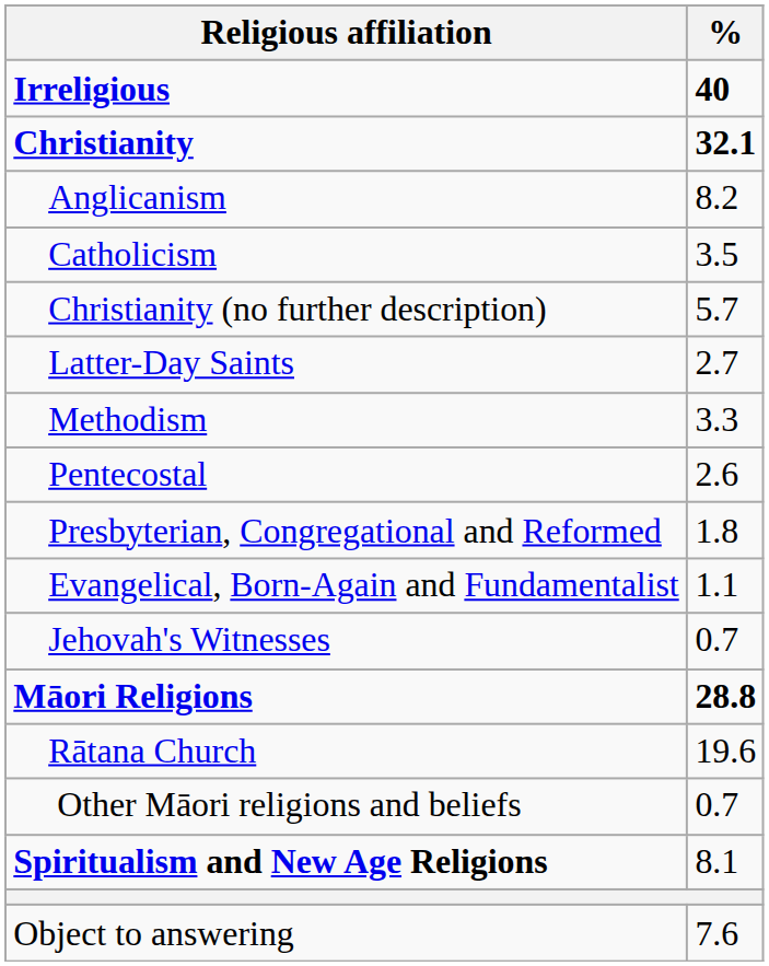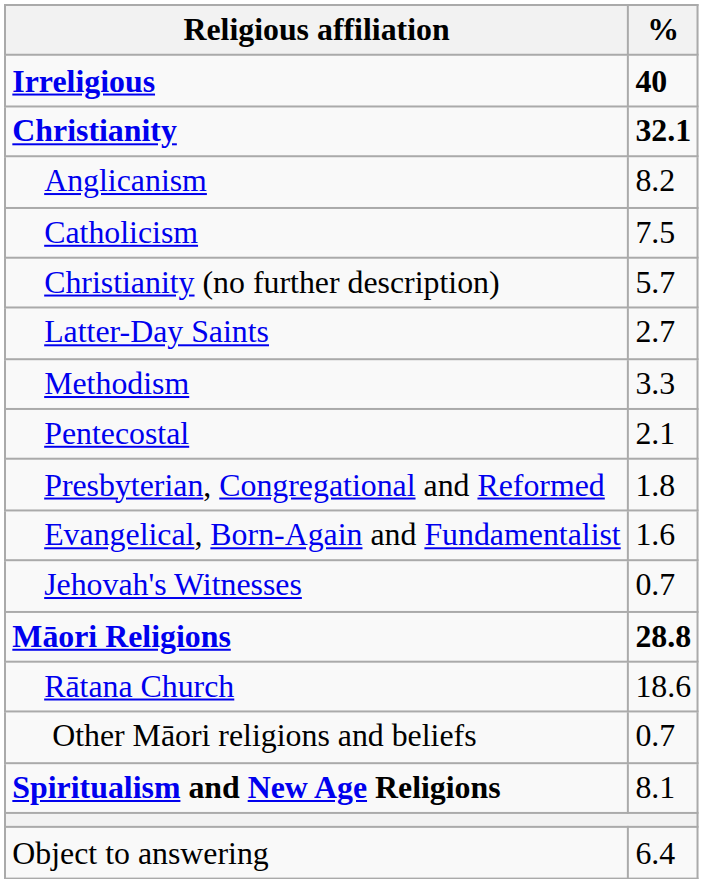Catholicism | %: 3.5 -> 7.5
Pentecostal | %: 2.6 -> 2.1
Evangelical, Born-Again and Fundamentalist | %: 1.1 -> 1.6
Rātana Church | %: 19.6 -> 18.6
Object to answering | %: 7.6 -> 6.4
